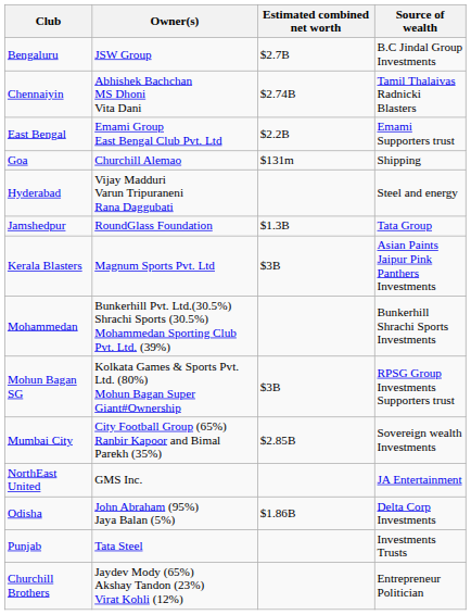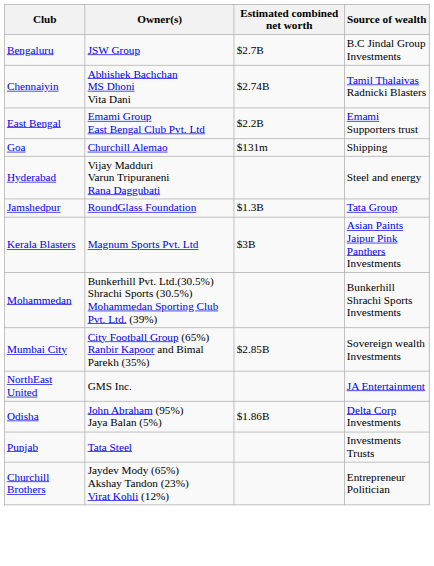- row: Mohun Bagan SG | Kolkata Games & Sports Pvt. Ltd. (80%) Mohun Bagan Super Giant#Ownership | $3B | RPSG Group Investments Supporters trust
